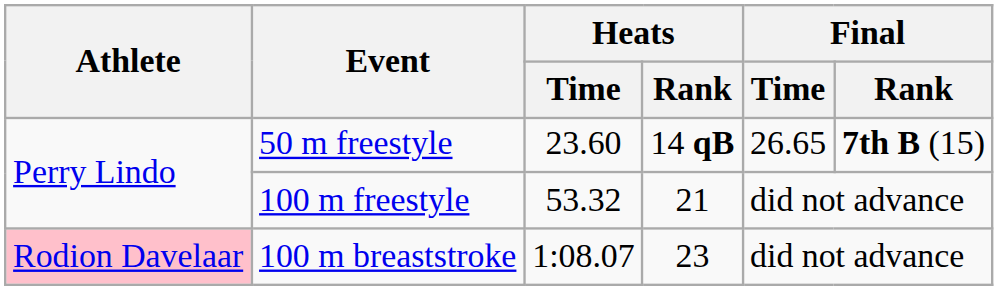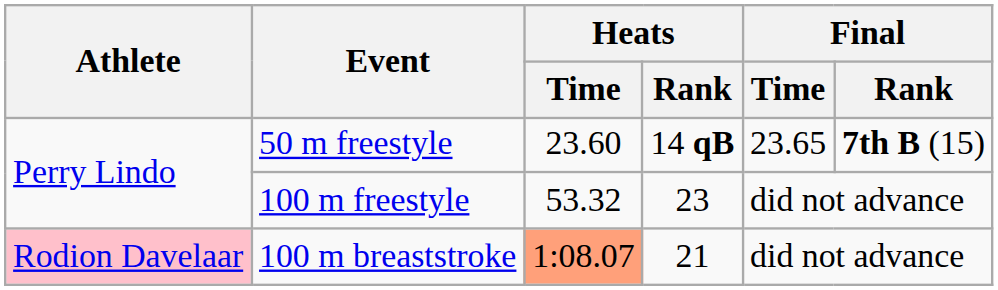50 m freestyle | Final / Time: 26.65 -> 23.65
100 m freestyle | Heats / Rank: 21 -> 23
100 m breaststroke | Heats / Time: no background -> lightsalmon background
100 m breaststroke | Heats / Rank: 23 -> 21
